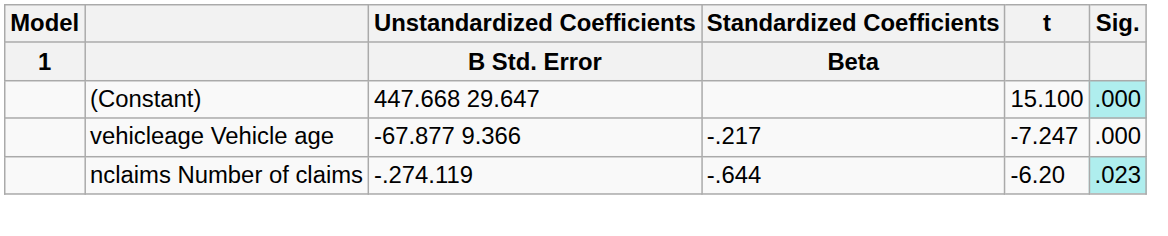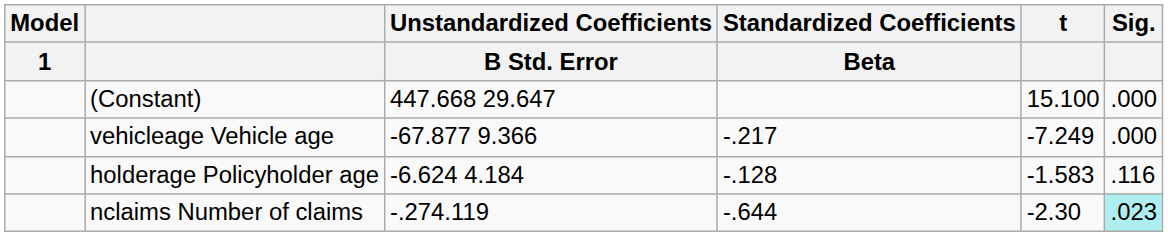(Constant) | Sig.: paleturquoise background -> no background
vehicleage Vehicle age | t: -7.247 -> -7.249
+ row: holderage Policyholder age | -6.624 4.184 | -.128 | -1.583 | .116
nclaims Number of claims | t: -6.20 -> -2.30
